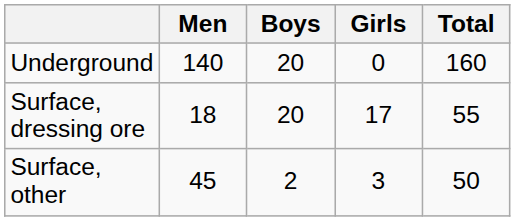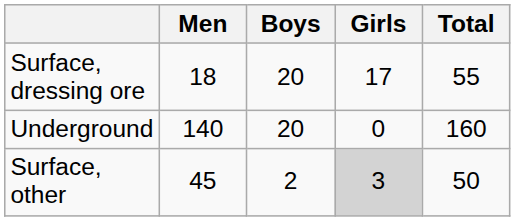rows swapped: Underground <-> Surface, dressing ore
Surface, other | Girls: no background -> lightgrey background
